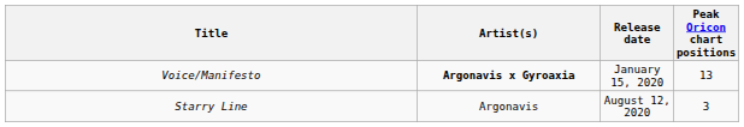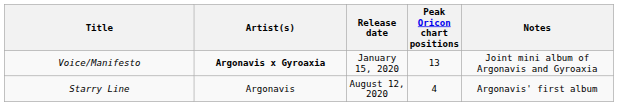+ column: Notes | Joint mini album of Argonavis and Gyroaxia | Argonavis' first album
Starry Line | Peak Oricon chart positions: 3 -> 4
